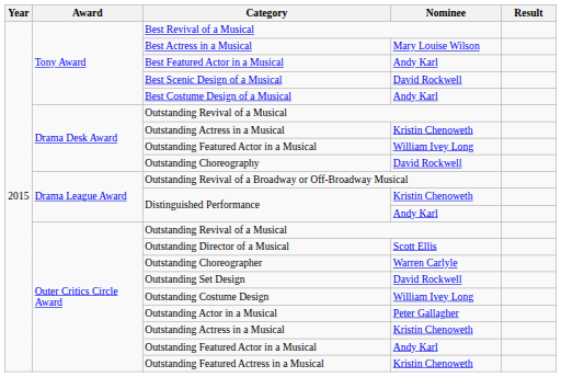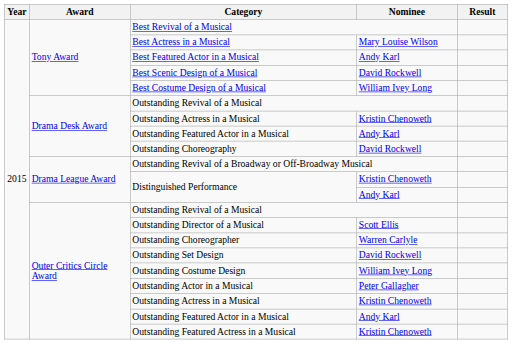Best Costume Design of a Musical | Nominee: Andy Karl -> William Ivey Long
Drama Desk Award / Outstanding Featured Actor in a Musical | Nominee: William Ivey Long -> Andy Karl
